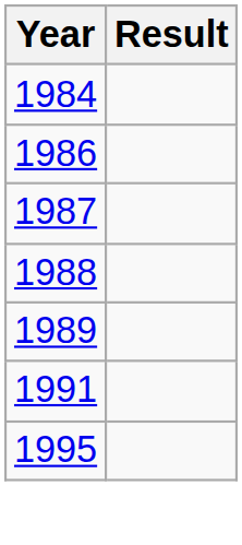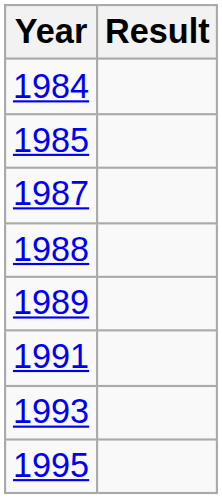+ row: 1985
- row: 1986
+ row: 1993
